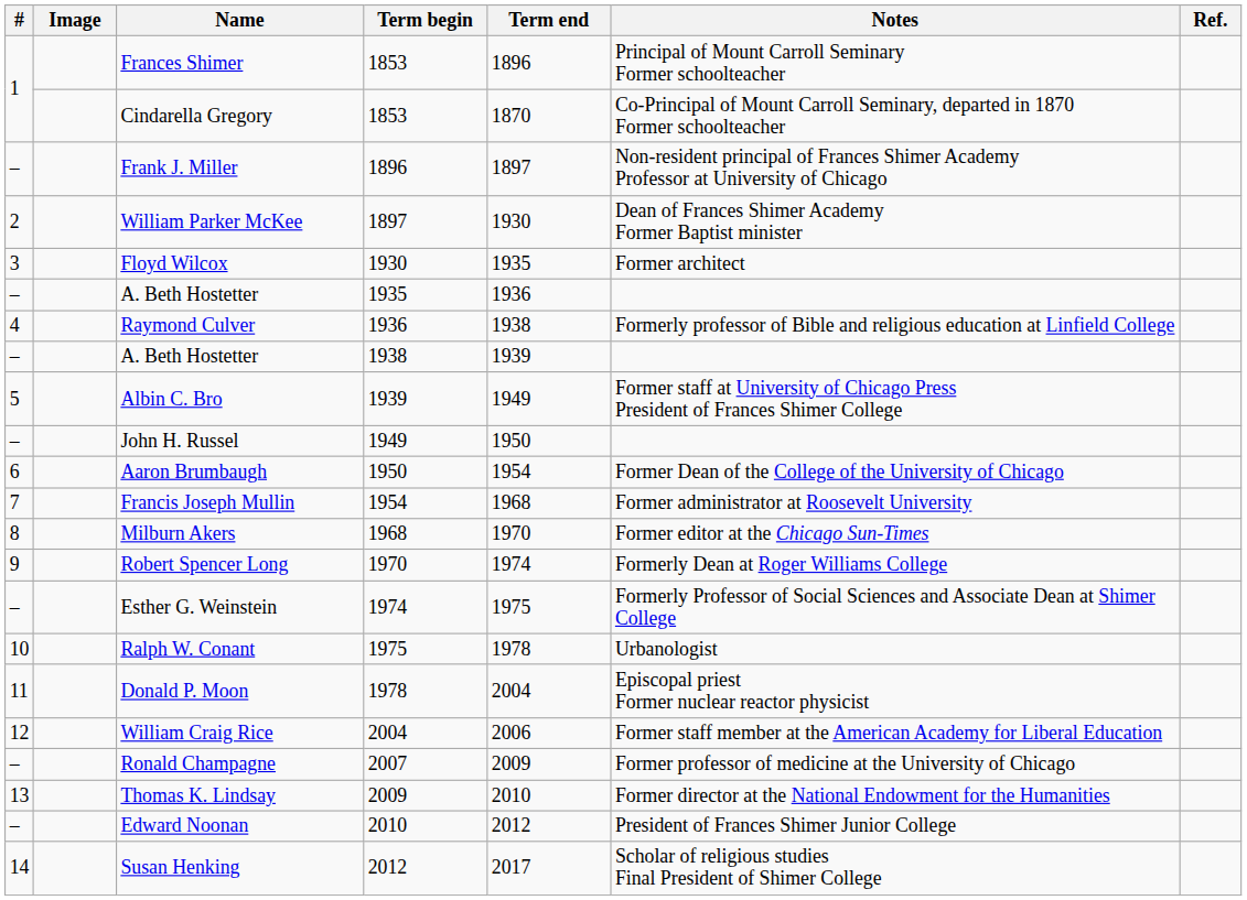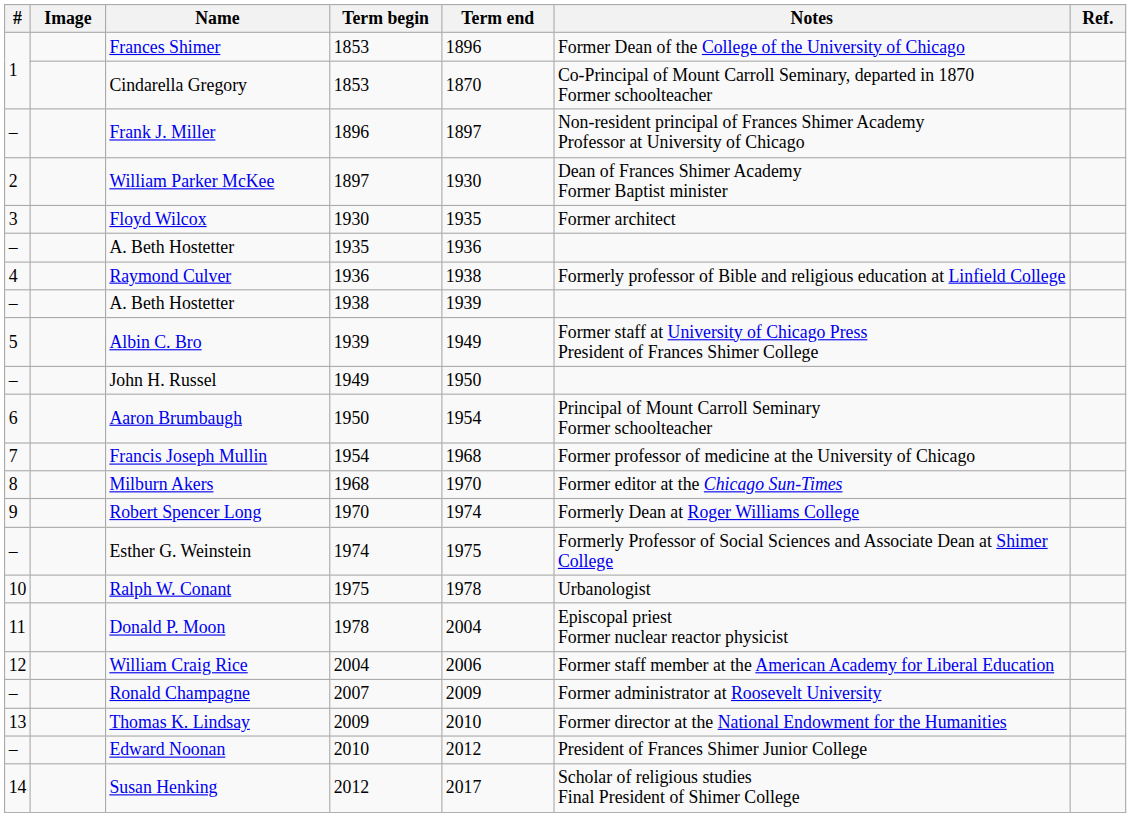Frances Shimer | Notes: Principal of Mount Carroll Seminary Former schoolteacher -> Former Dean of the College of the University of Chicago
Aaron Brumbaugh | Notes: Former Dean of the College of the University of Chicago -> Principal of Mount Carroll Seminary Former schoolteacher
Francis Joseph Mullin | Notes: Former administrator at Roosevelt University -> Former professor of medicine at the University of Chicago
Ronald Champagne | Notes: Former professor of medicine at the University of Chicago -> Former administrator at Roosevelt University
